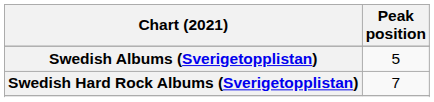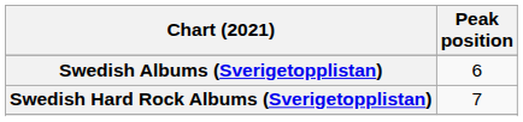Swedish Albums (Sverigetopplistan) | Peak position: 5 -> 6
